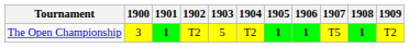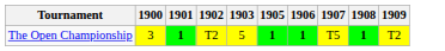- column: 1904 | T2
